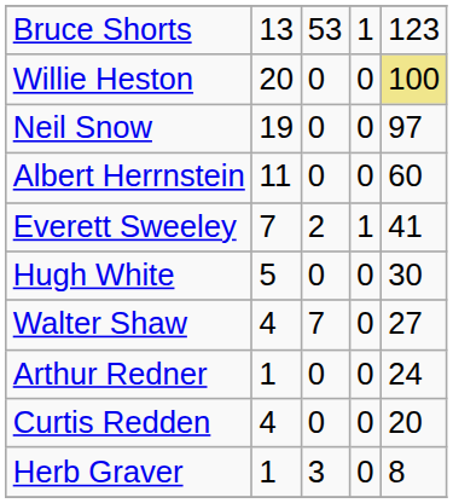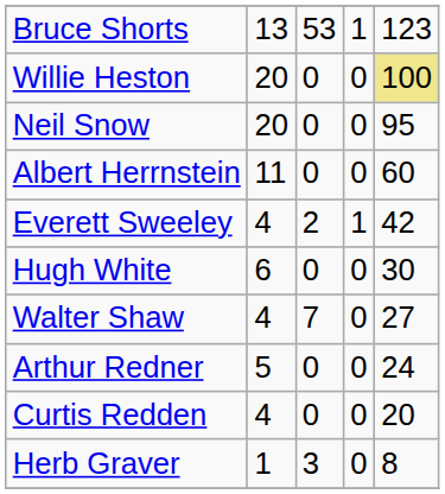Neil Snow | column 2: 19 -> 20
Neil Snow | column 5: 97 -> 95
Everett Sweeley | column 2: 7 -> 4
Everett Sweeley | column 5: 41 -> 42
Hugh White | column 2: 5 -> 6
Arthur Redner | column 2: 1 -> 5
